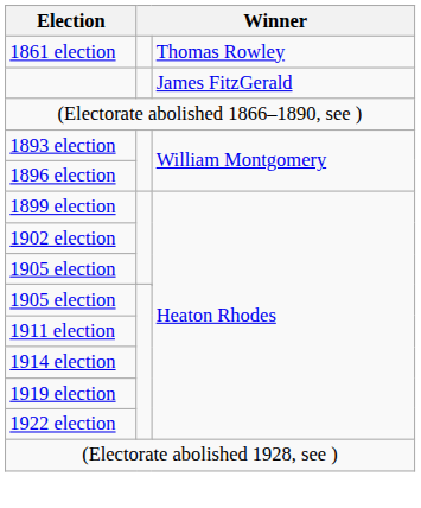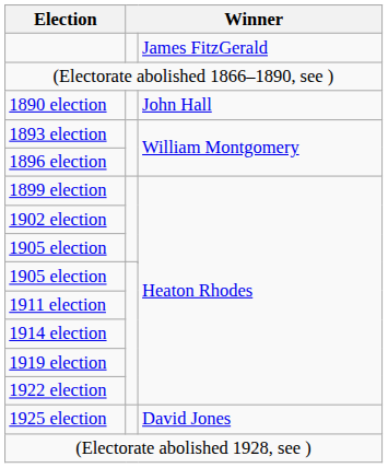- row: 1861 election | Thomas Rowley
+ row: 1890 election | John Hall
+ row: 1925 election | David Jones
